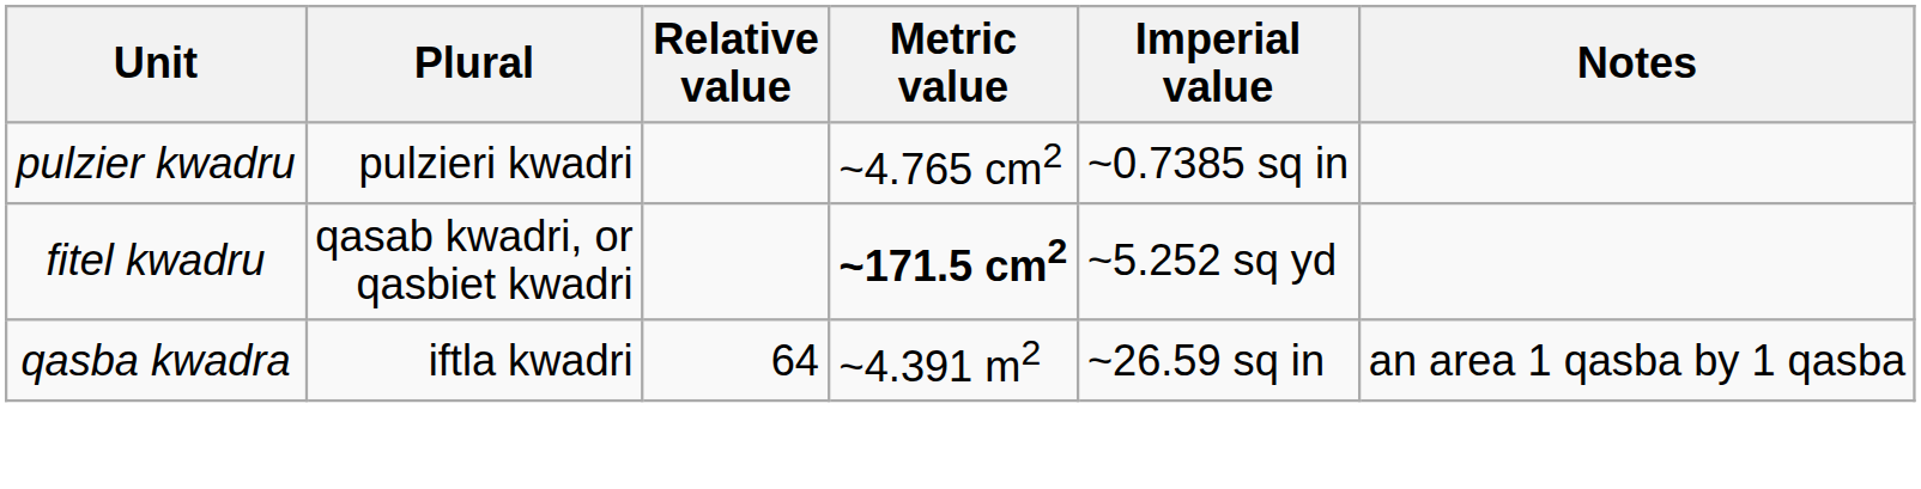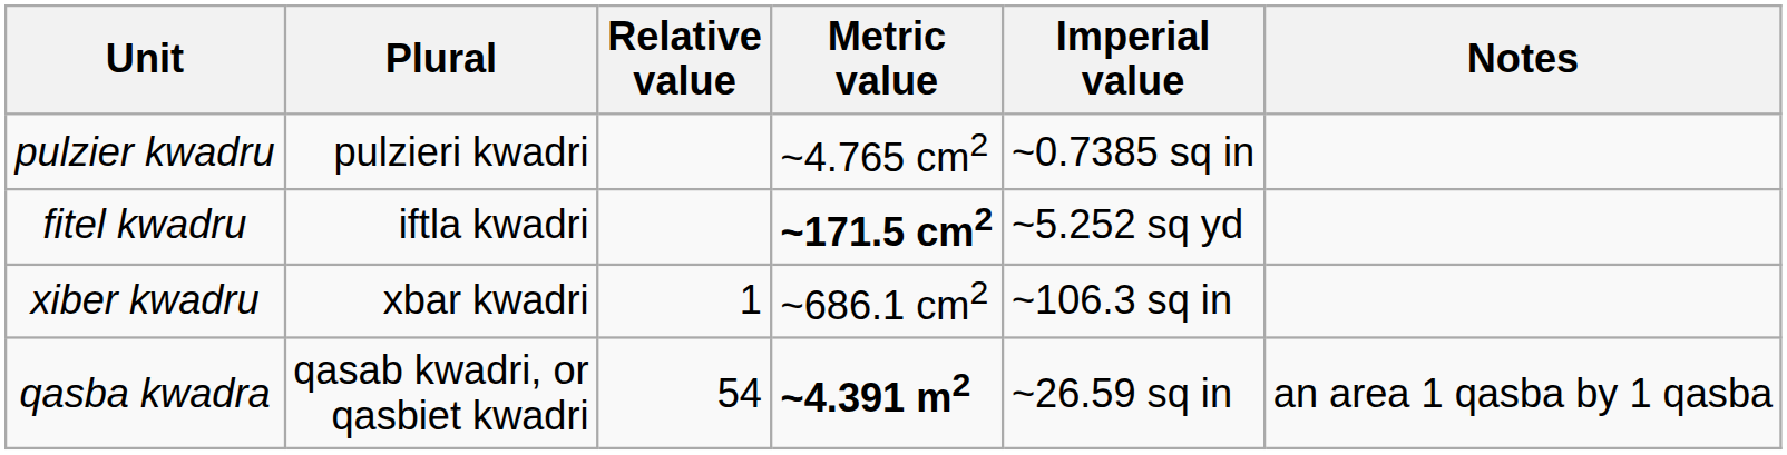fitel kwadru | Plural: qasab kwadri, or qasbiet kwadri -> iftla kwadri
+ row: xiber kwadru | xbar kwadri | 1 | ~686.1 cm2 | ~106.3 sq in
qasba kwadra | Plural: iftla kwadri -> qasab kwadri, or qasbiet kwadri
qasba kwadra | Relative value: 64 -> 54
qasba kwadra | Metric value: normal -> bold
